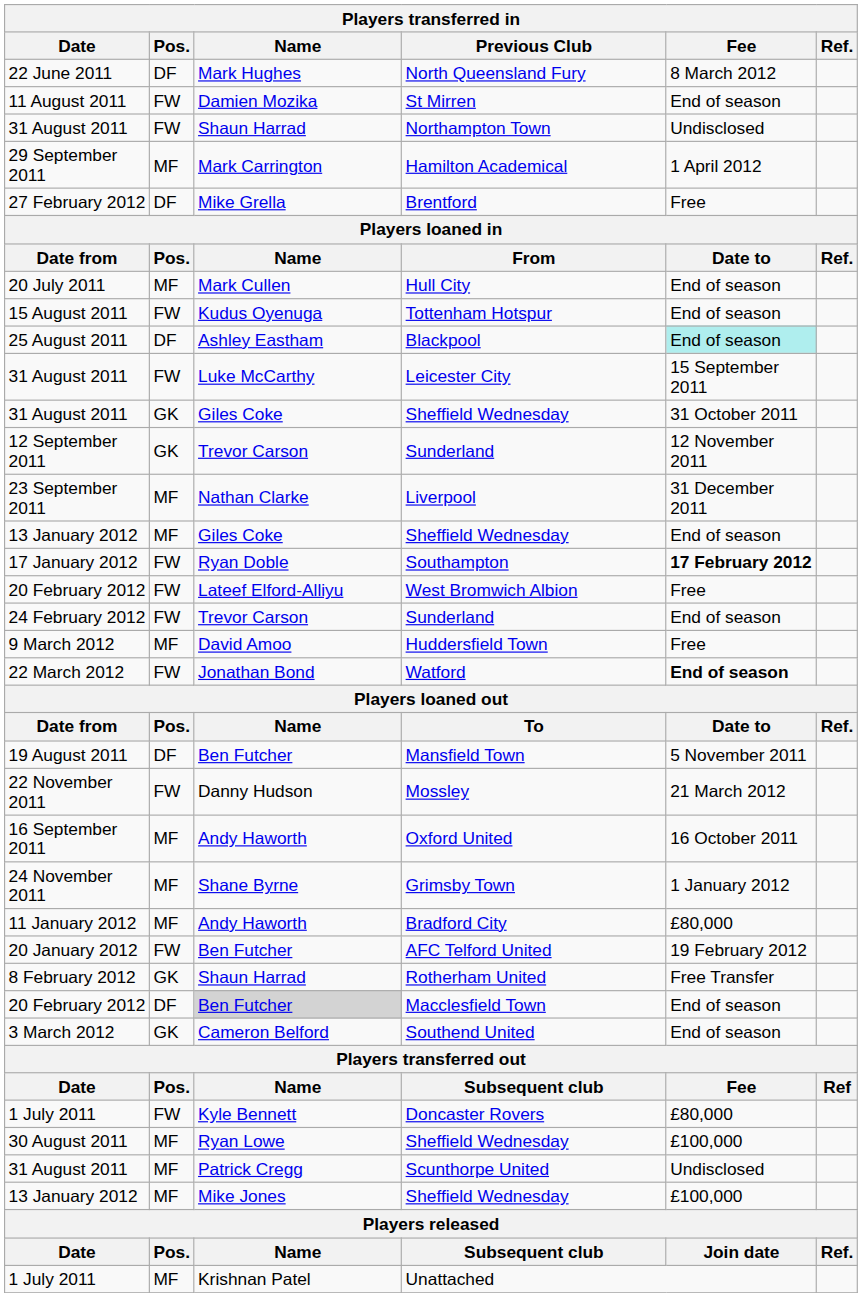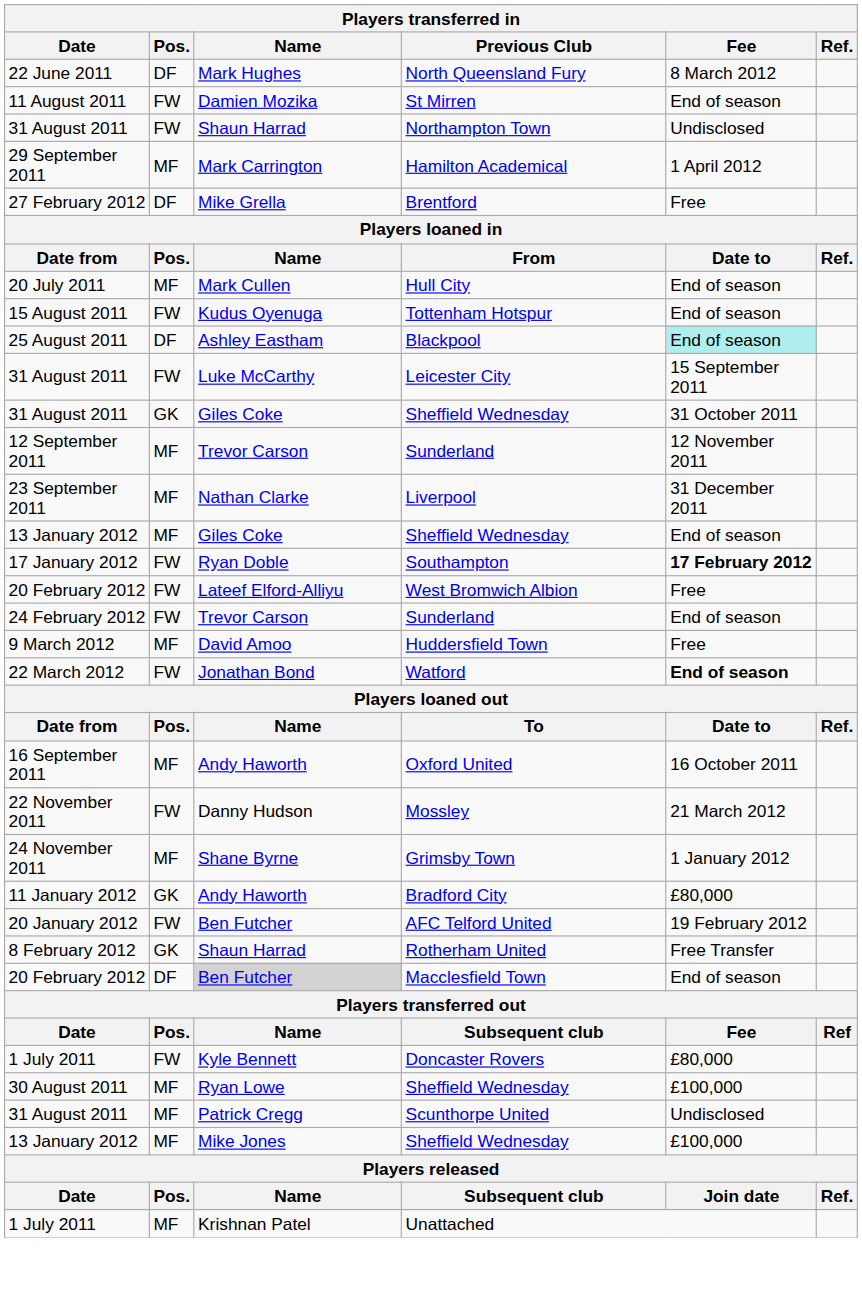12 September 2011 / Sunderland | Pos.: GK -> MF
- row: 19 August 2011 | DF | Ben Futcher | Mansfield Town | 5 November 2011
rows swapped: Oxford United <-> Mossley
Bradford City | Pos.: MF -> GK
- row: 3 March 2012 | GK | Cameron Belford | Southend United | End of season
